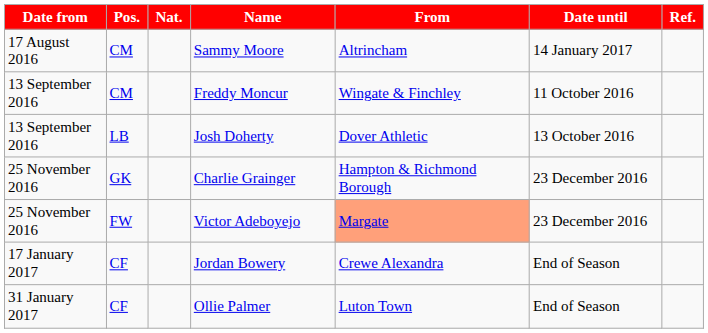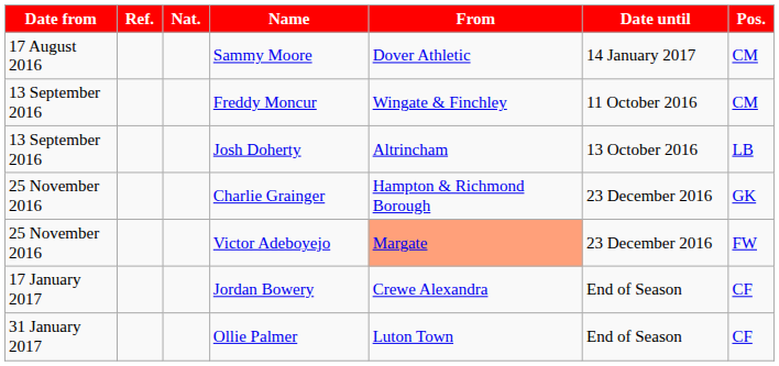columns swapped: Pos. <-> Ref.
Sammy Moore | From: Altrincham -> Dover Athletic
Josh Doherty | From: Dover Athletic -> Altrincham
